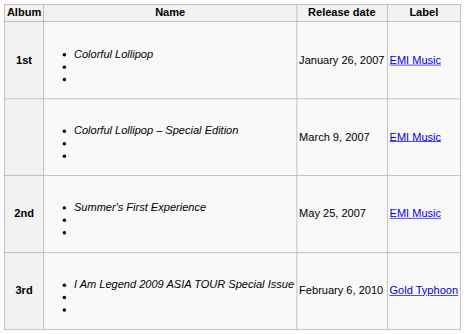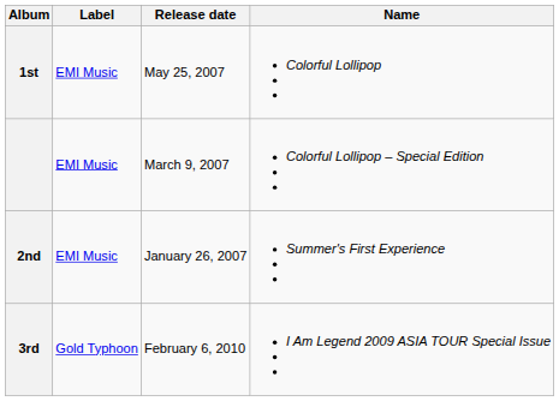columns swapped: Name <-> Label
1st | Release date: January 26, 2007 -> May 25, 2007
2nd | Release date: May 25, 2007 -> January 26, 2007
